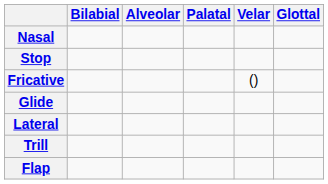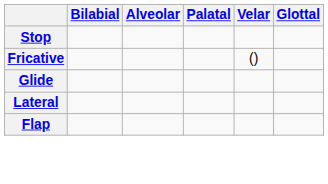- row: Nasal
- row: Trill
